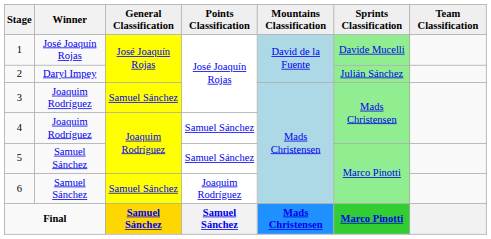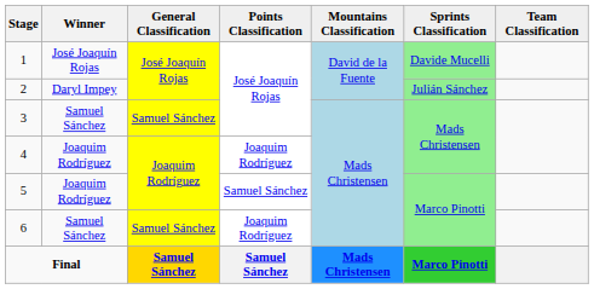3 | Winner: Joaquim Rodríguez -> Samuel Sánchez
4 | Points Classification: Samuel Sánchez -> Joaquim Rodríguez
5 | Winner: Samuel Sánchez -> Joaquim Rodríguez
